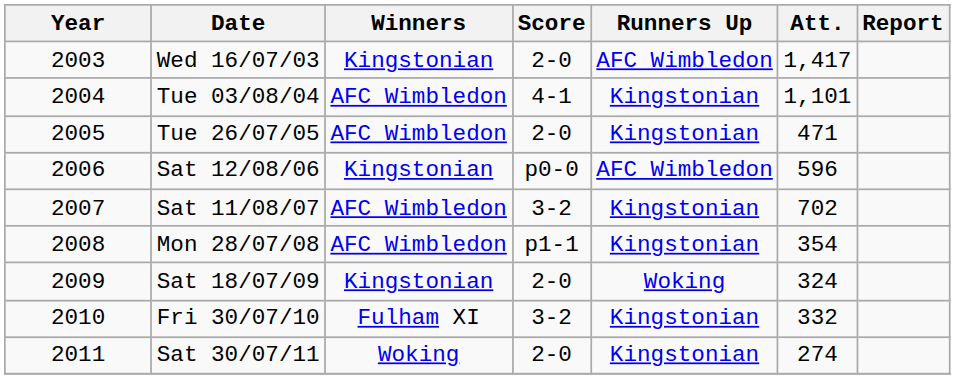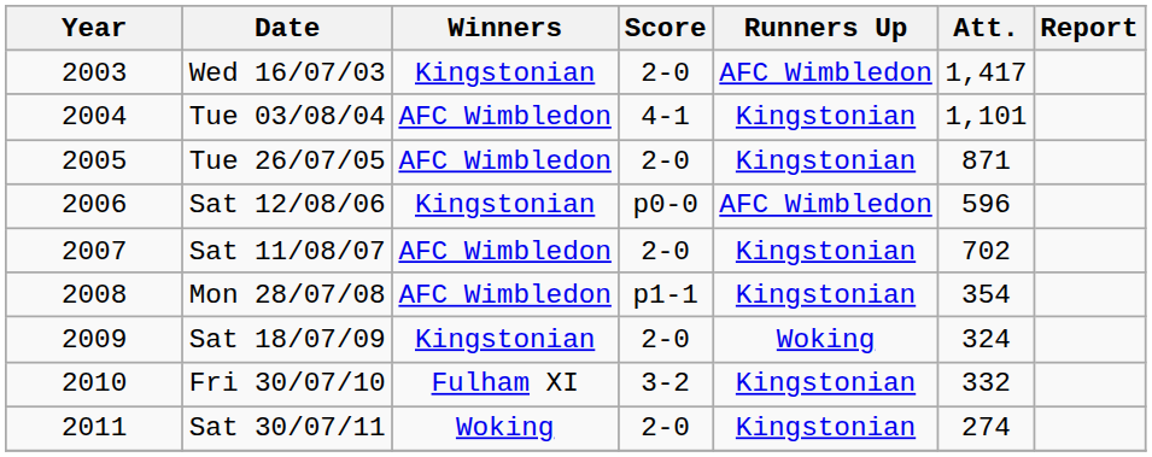Tue 26/07/05 | Att.: 471 -> 871
Sat 11/08/07 | Score: 3-2 -> 2-0
